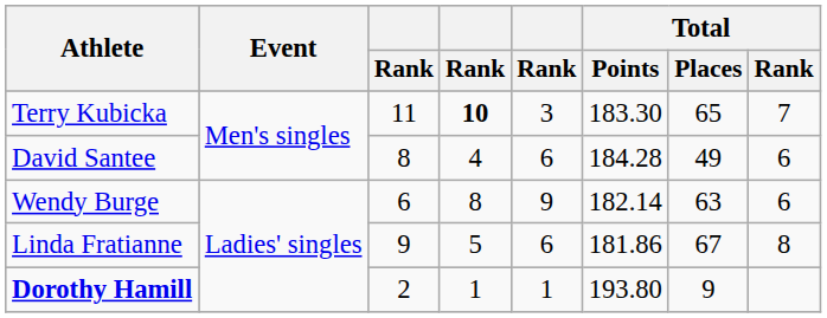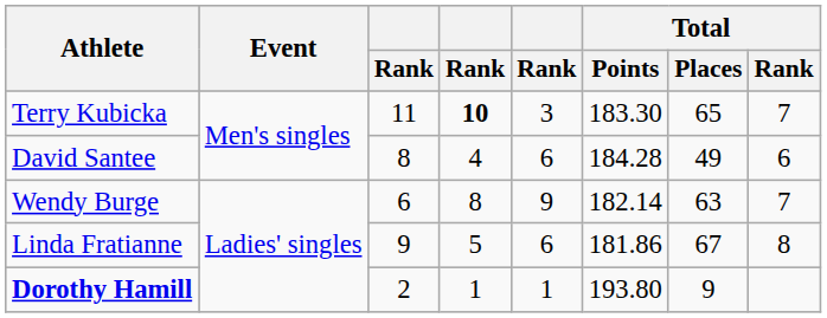Wendy Burge | Total / Rank: 6 -> 7
